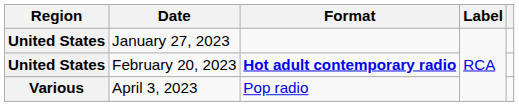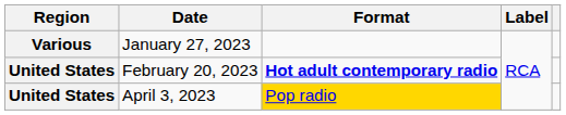January 27, 2023 | Region: United States -> Various
April 3, 2023 | Region: Various -> United States
April 3, 2023 | Format: no background -> gold background
